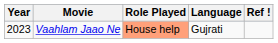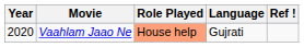Vaahlam Jaao Ne | Year: 2023 -> 2020
